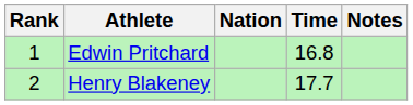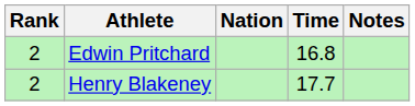Edwin Pritchard | Rank: 1 -> 2
